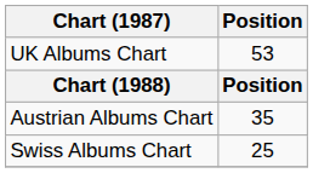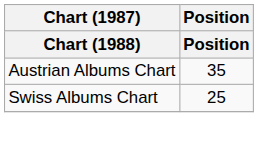- row: UK Albums Chart | 53
